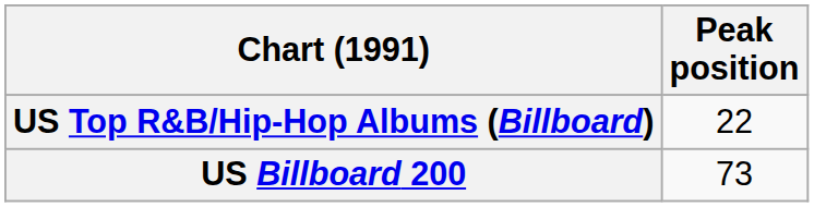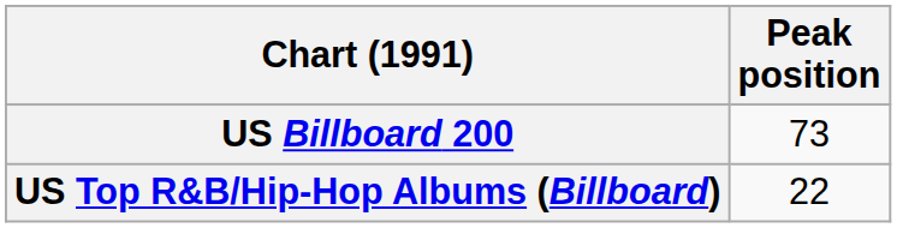rows swapped: US Billboard 200 <-> US Top R&B/Hip-Hop Albums (Billboard)
